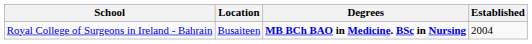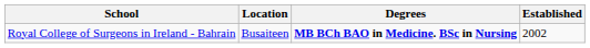Royal College of Surgeons in Ireland - Bahrain | Established: 2004 -> 2002
